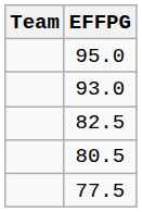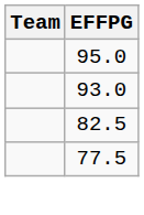- row: 80.5
